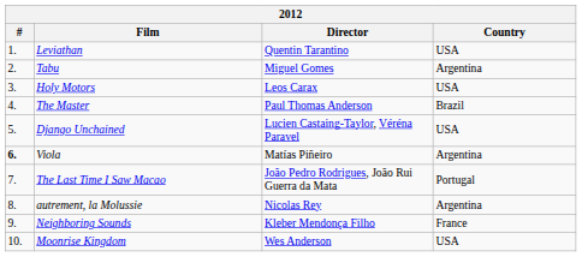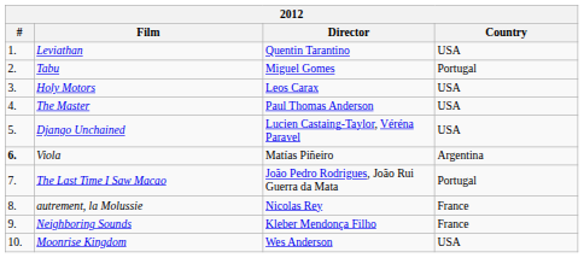Tabu | Country: Argentina -> Portugal
The Master | Country: Brazil -> USA
autrement, la Molussie | Country: Argentina -> France
